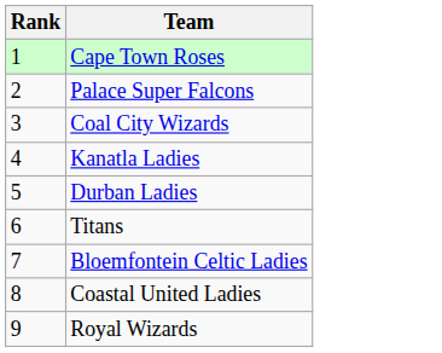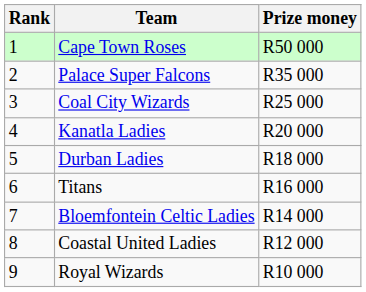+ column: Prize money | R50 000 | R35 000 | R25 000 | R20 000 | R18 000 | R16 000 | R14 000 | R12 000 | R10 000
